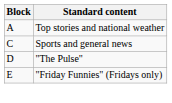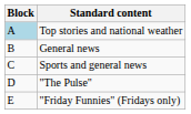Top stories and national weather | Block: no background -> lightblue background
+ row: B | General news
